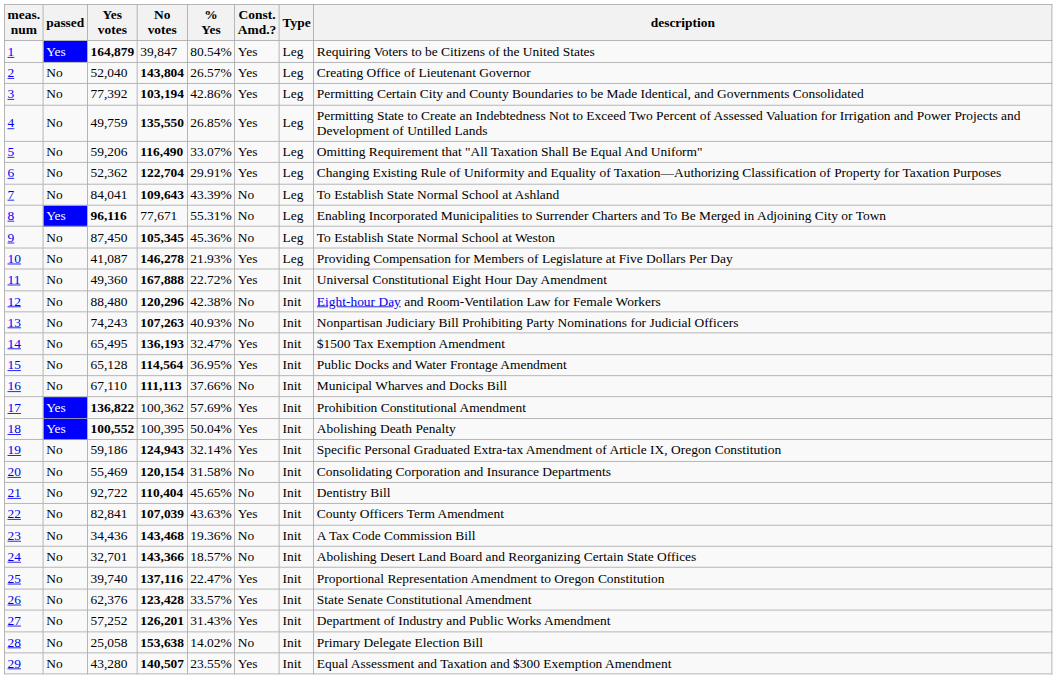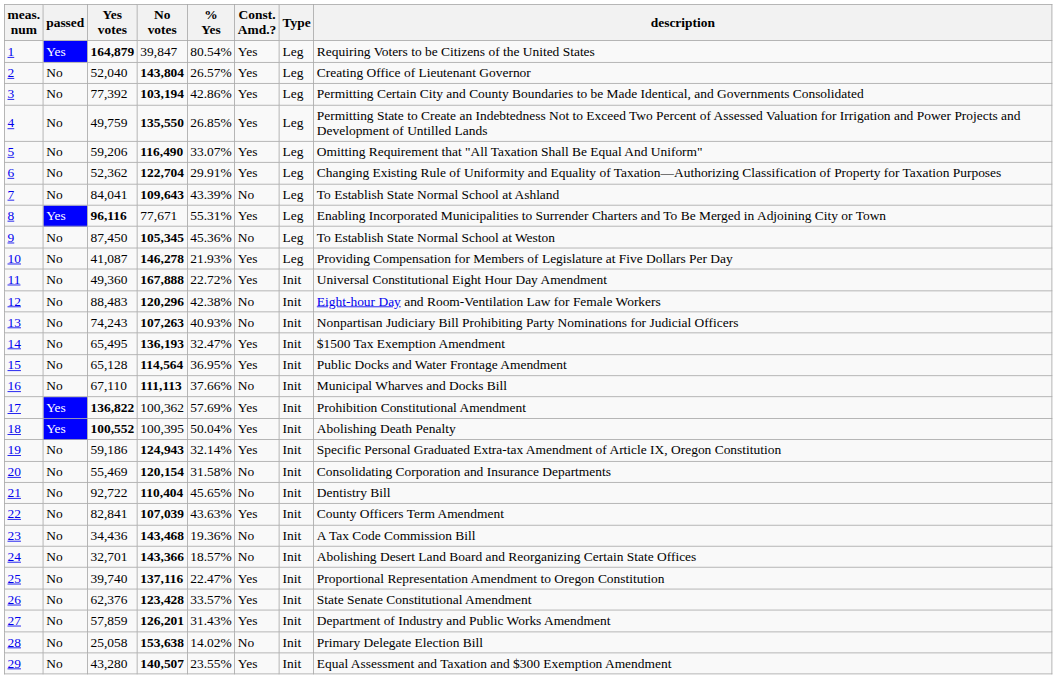8 | Const. Amd.?: No -> Yes
12 | Yes votes: 88,480 -> 88,483
27 | Yes votes: 57,252 -> 57,859
